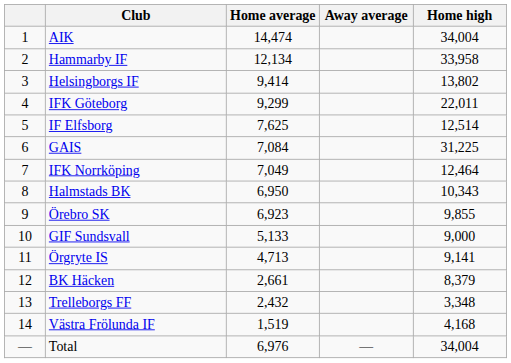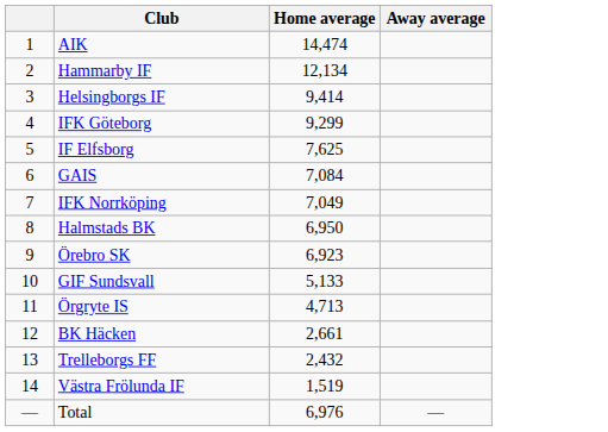- column: Home high | 34,004 | 33,958 | 13,802 | 22,011 | 12,514 | 31,225 | 12,464 | 10,343 | 9,855 | 9,000 | 9,141 | 8,379 | 3,348 | 4,168 | 34,004
